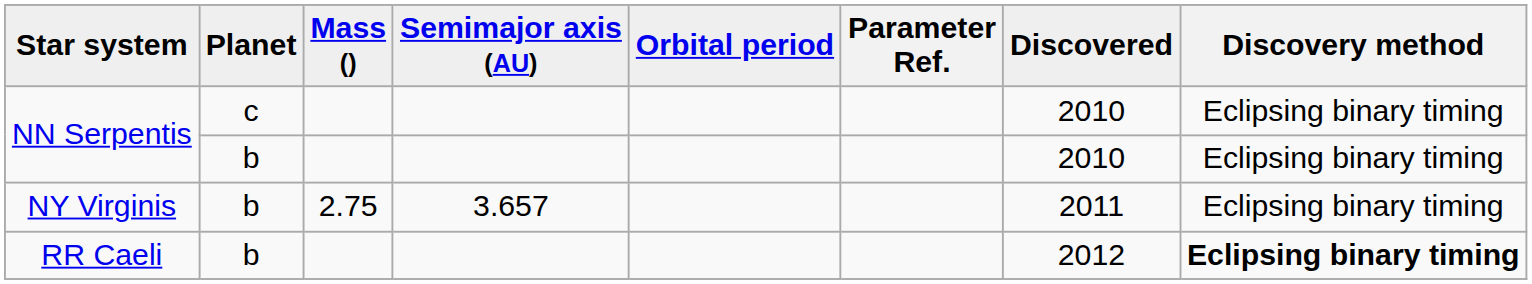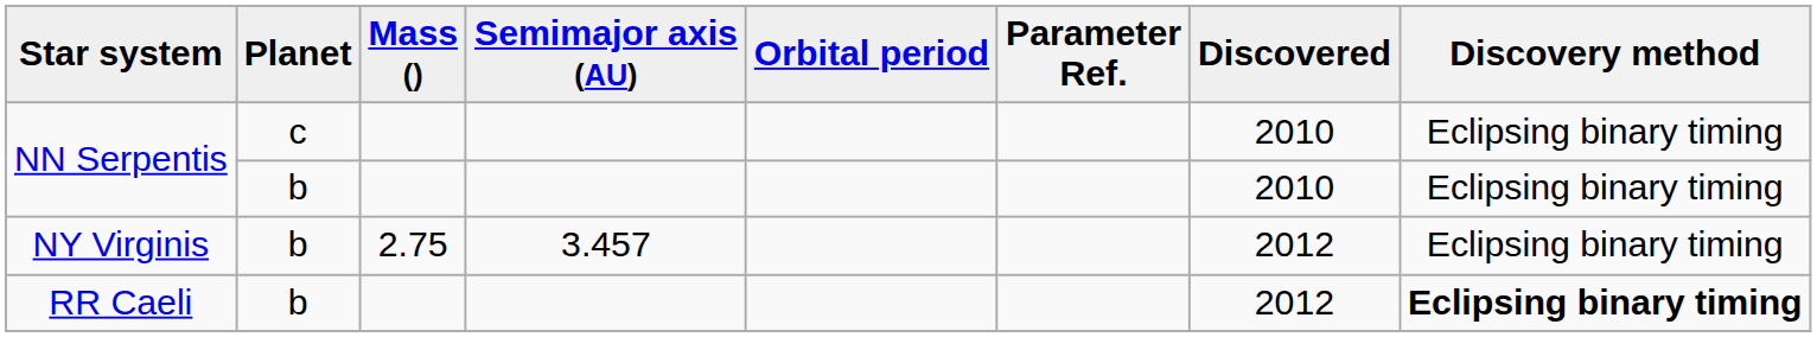NY Virginis | Semimajor axis (AU): 3.657 -> 3.457
NY Virginis | Discovered: 2011 -> 2012
